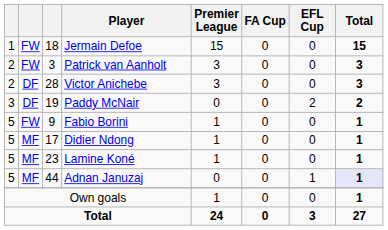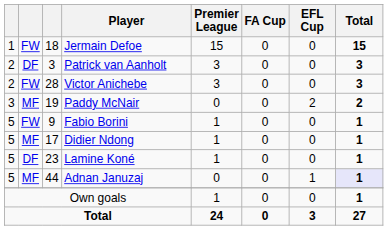Patrick van Aanholt | column 2: FW -> DF
Victor Anichebe | column 2: DF -> FW
Paddy McNair | column 2: DF -> MF
Lamine Koné | column 2: MF -> DF
